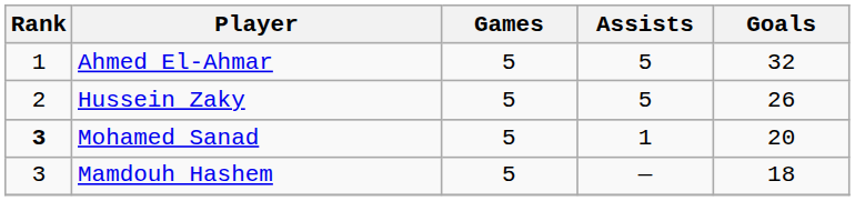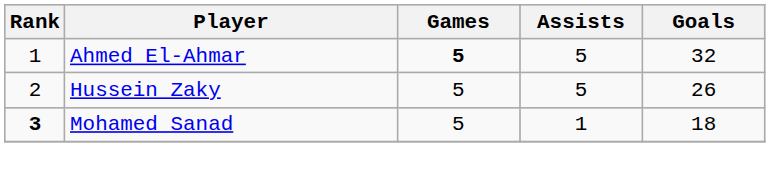Ahmed El-Ahmar | Games: normal -> bold
Mohamed Sanad | Goals: 20 -> 18
- row: 3 | Mamdouh Hashem | 5 | — | 18
